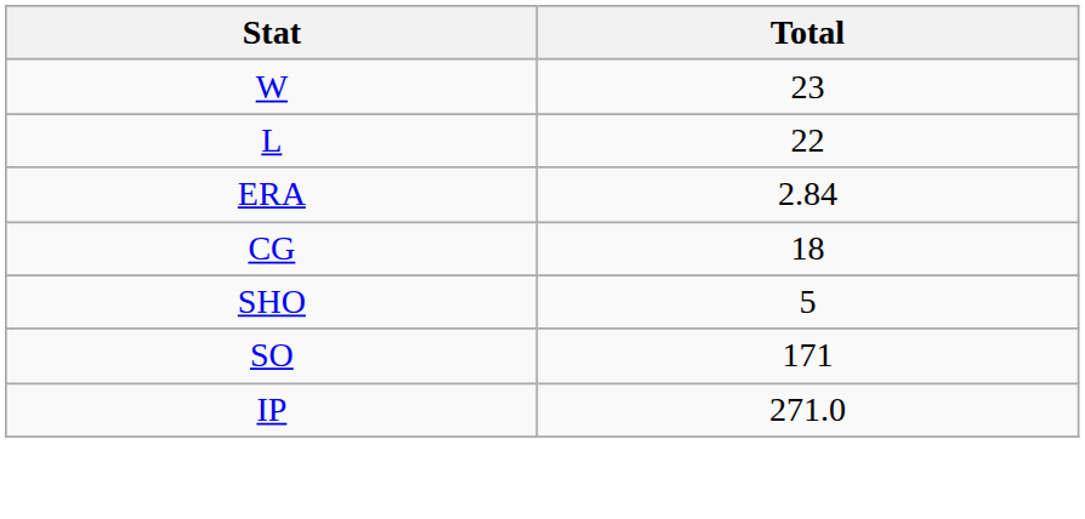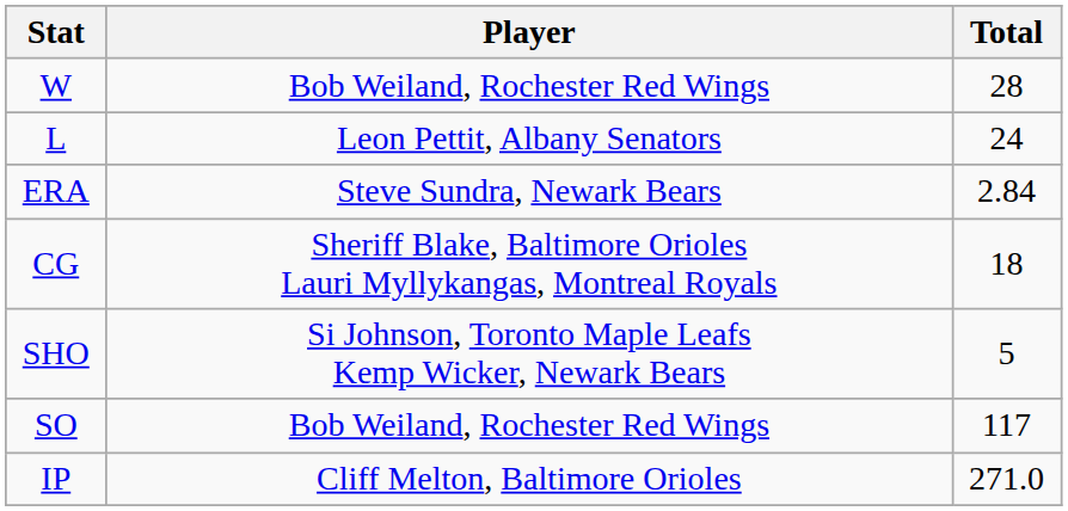+ column: Player | Bob Weiland, Rochester Red Wings | Leon Pettit, Albany Senators | Steve Sundra, Newark Bears | Sheriff Blake, Baltimore Orioles Lauri Myllykangas, Montreal Royals | Si Johnson, Toronto Maple Leafs Kemp Wicker, Newark Bears | Bob Weiland, Rochester Red Wings | Cliff Melton, Baltimore Orioles
W | Total: 23 -> 28
L | Total: 22 -> 24
SO | Total: 171 -> 117
